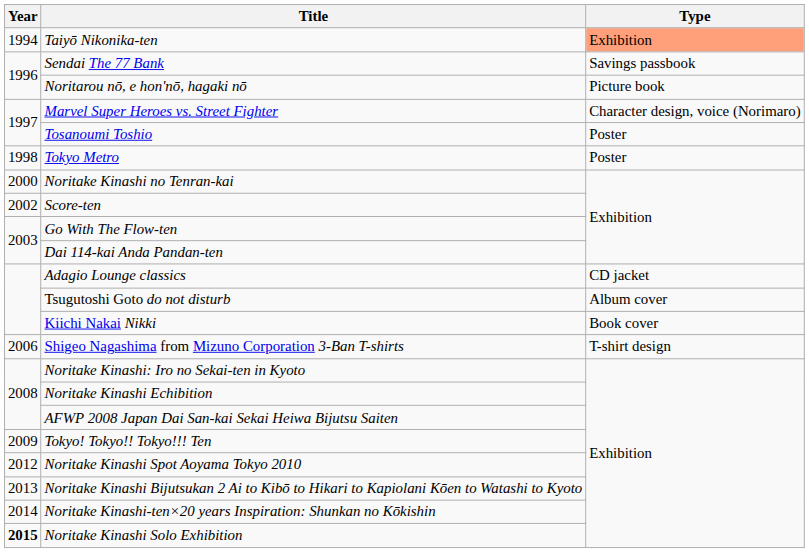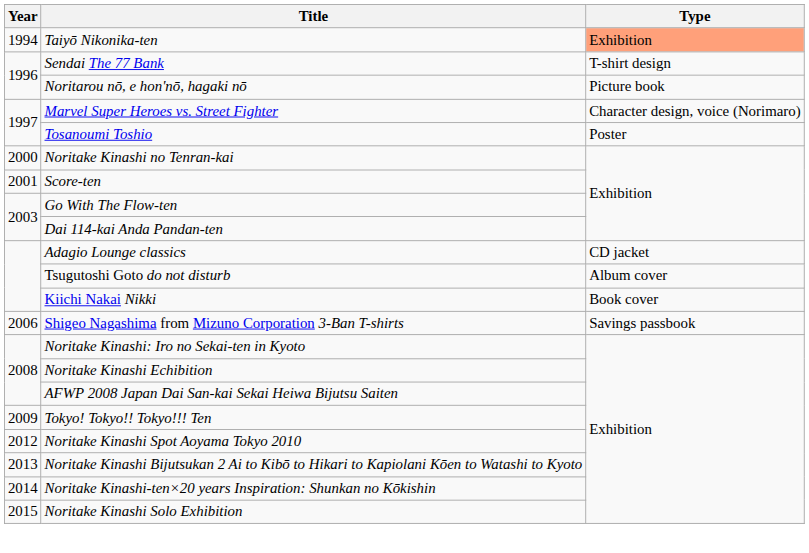Sendai The 77 Bank | Type: Savings passbook -> T-shirt design
- row: 1998 | Tokyo Metro | Poster
Score-ten | Year: 2002 -> 2001
Shigeo Nagashima from Mizuno Corporation 3-Ban T-shirts | Type: T-shirt design -> Savings passbook
Noritake Kinashi Solo Exhibition | Year: bold -> normal
